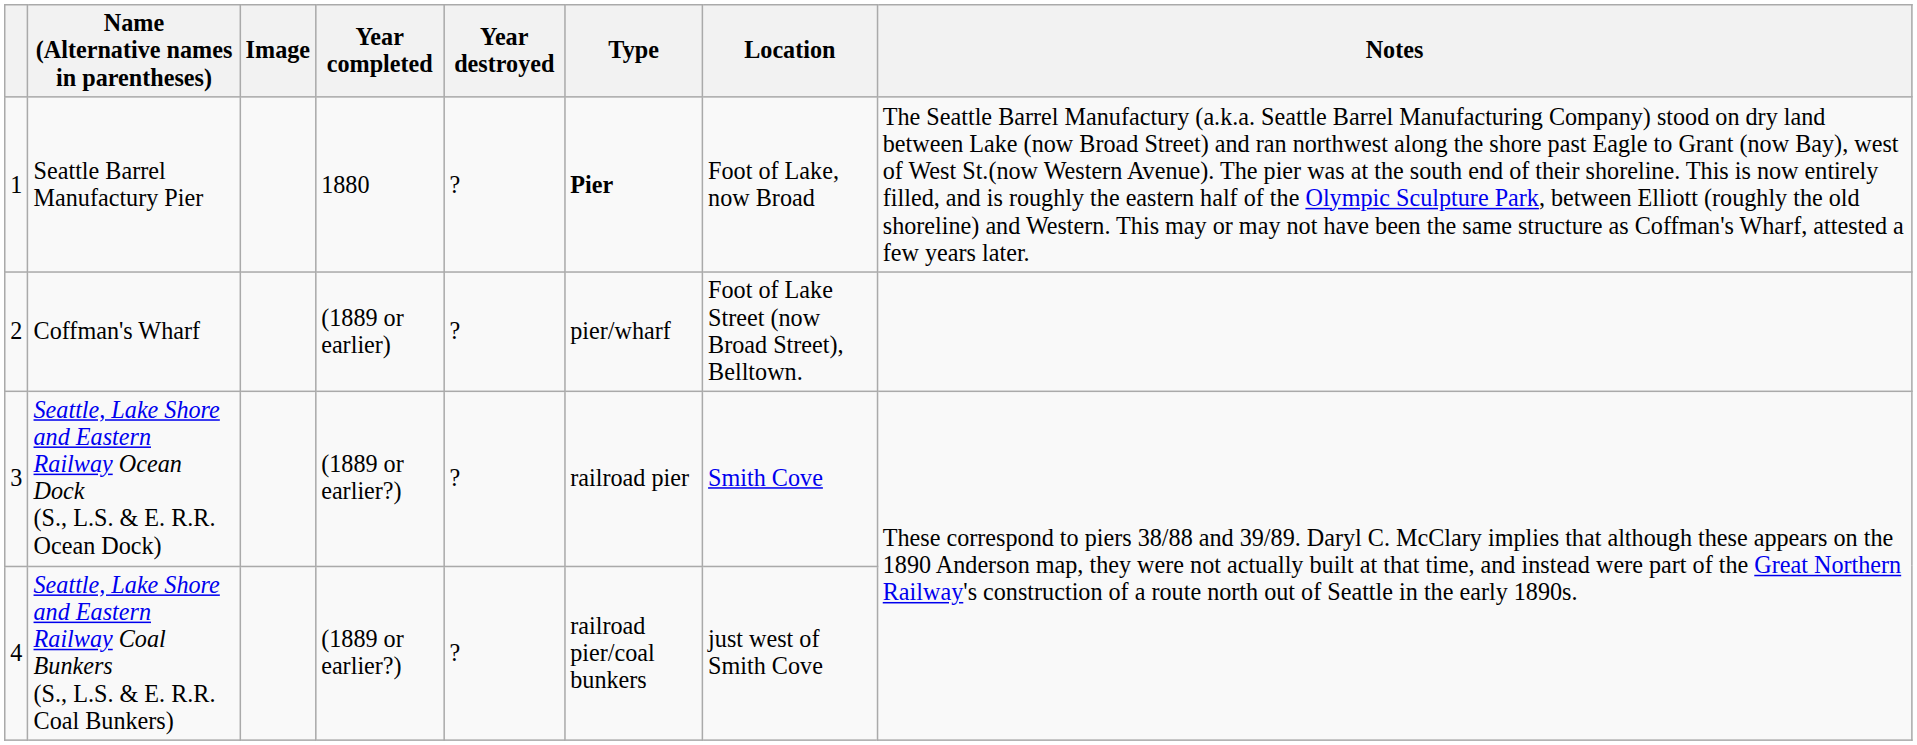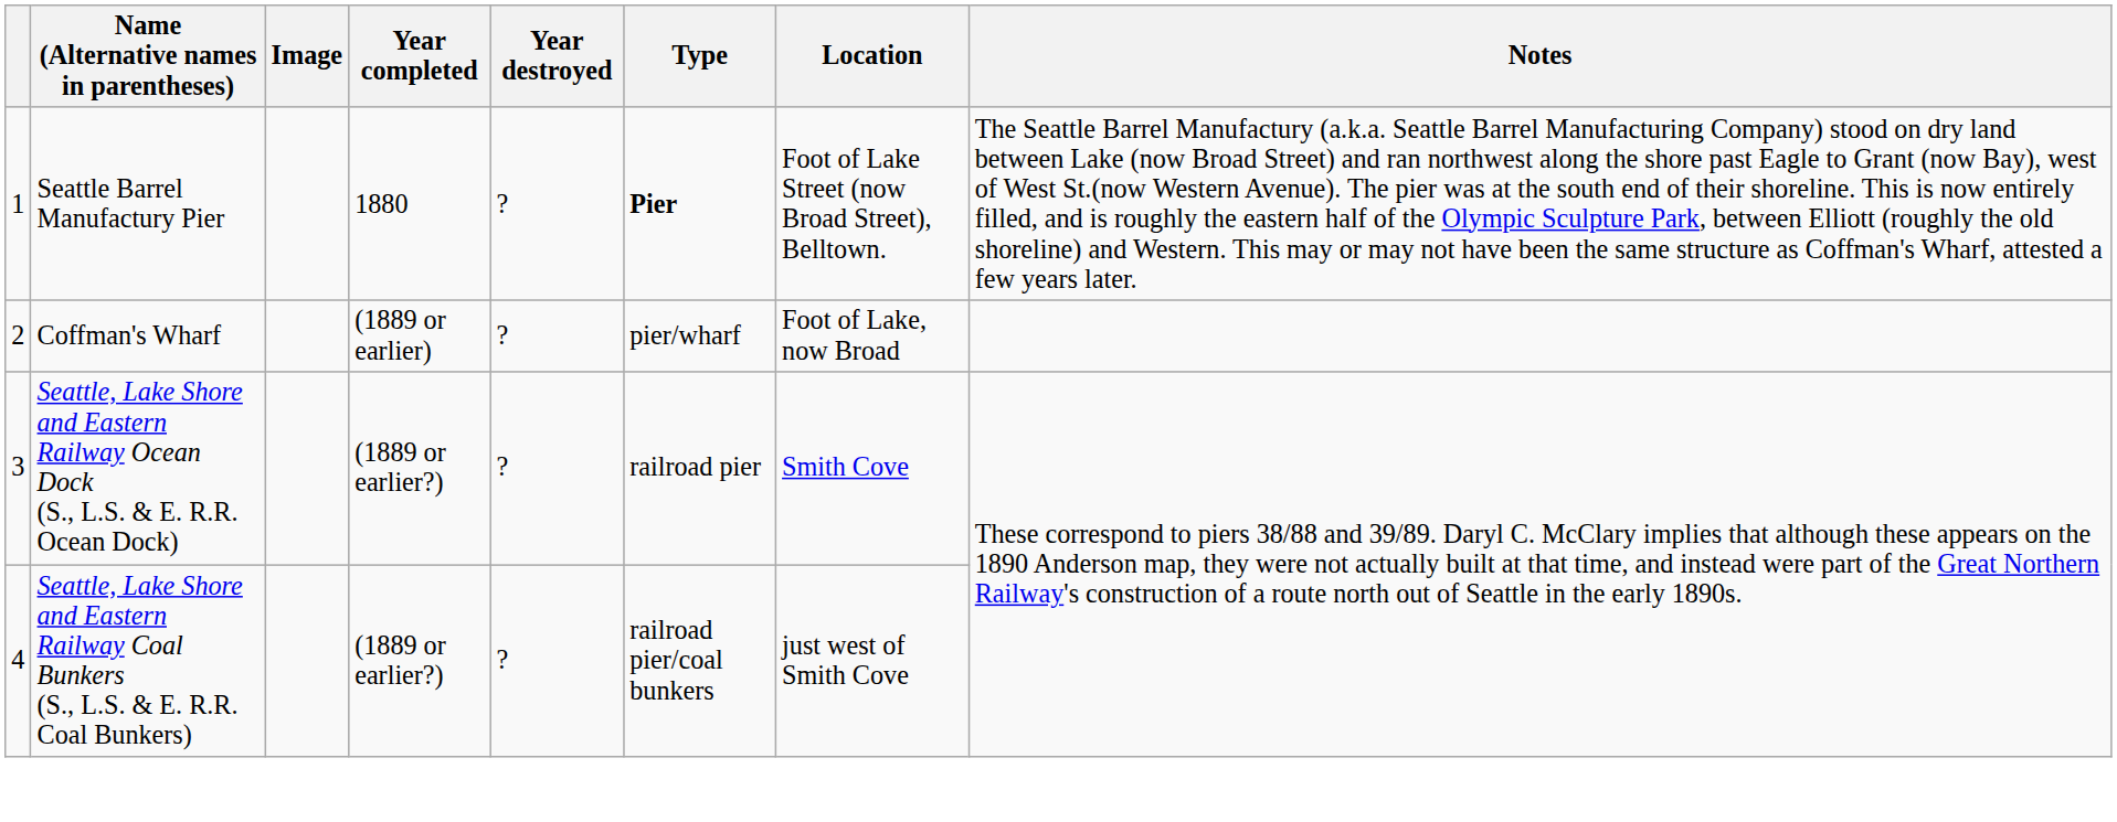Seattle Barrel Manufactury Pier | Location: Foot of Lake, now Broad -> Foot of Lake Street (now Broad Street), Belltown.
Coffman's Wharf | Location: Foot of Lake Street (now Broad Street), Belltown. -> Foot of Lake, now Broad
